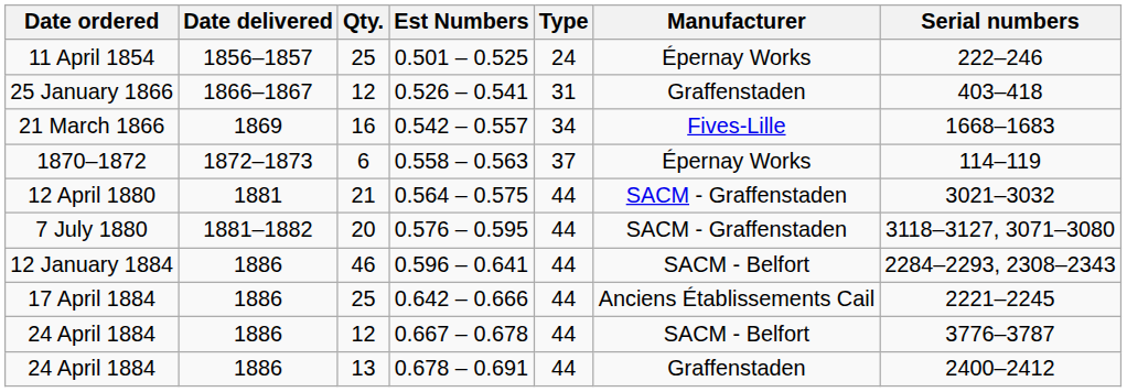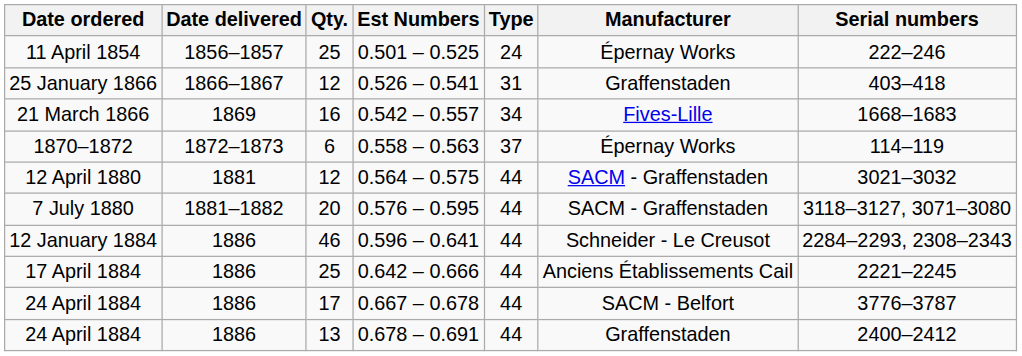12 April 1880 | Qty.: 21 -> 12
12 January 1884 | Manufacturer: SACM - Belfort -> Schneider - Le Creusot
24 April 1884 / 0.667 – 0.678 | Qty.: 12 -> 17
